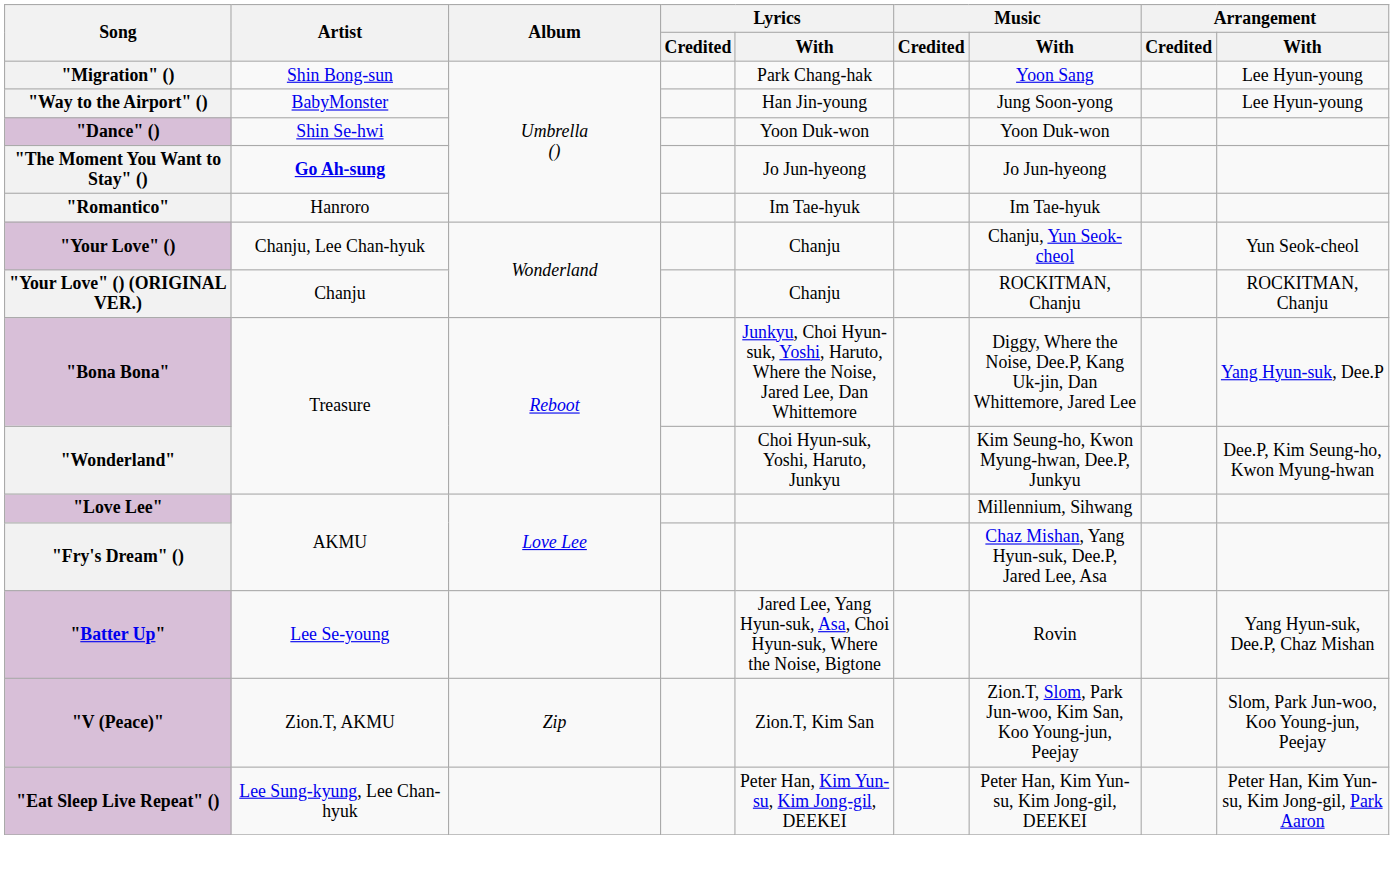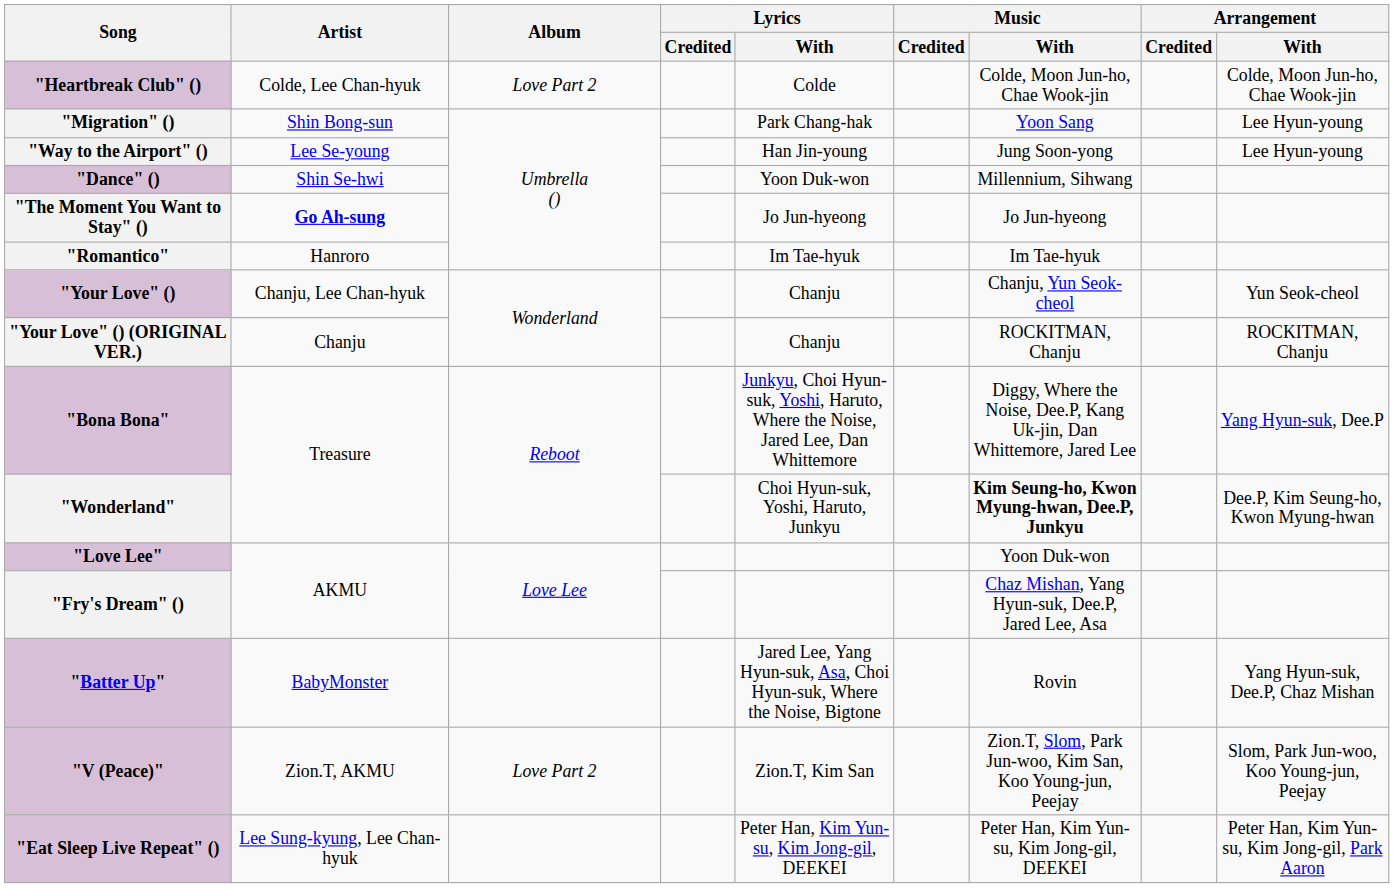+ row: "Heartbreak Club" () | Colde, Lee Chan-hyuk | Love Part 2 | Colde | Colde, Moon Jun-ho, Chae Wook-jin | Colde, Moon Jun-ho, Chae Wook-jin
"Way to the Airport" () | Artist: BabyMonster -> Lee Se-young
"Dance" () | Music / With: Yoon Duk-won -> Millennium, Sihwang
"Wonderland" | Music / With: normal -> bold
"Love Lee" | Music / With: Millennium, Sihwang -> Yoon Duk-won
"Batter Up" | Artist: Lee Se-young -> BabyMonster
"V (Peace)" | Album: Zip -> Love Part 2
